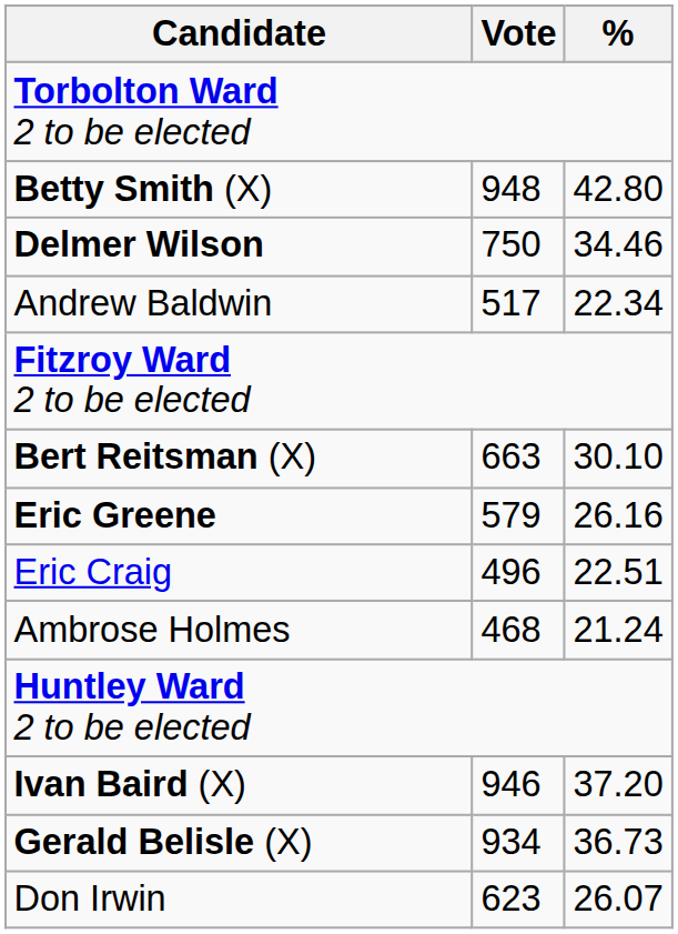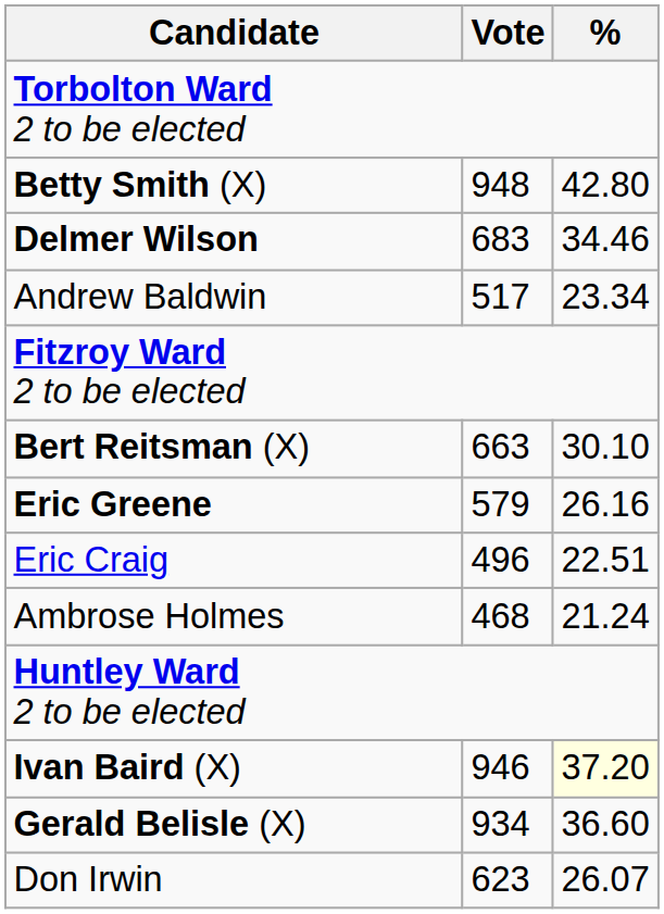Delmer Wilson | Vote: 750 -> 683
Andrew Baldwin | %: 22.34 -> 23.34
Ivan Baird (X) | %: no background -> lightyellow background
Gerald Belisle (X) | %: 36.73 -> 36.60
